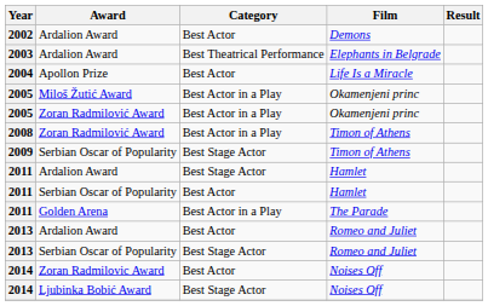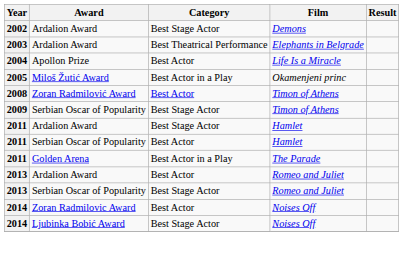2002 | Category: Best Actor -> Best Stage Actor
- row: 2005 | Zoran Radmilović Award | Best Actor in a Play | Okamenjeni princ
2008 | Category: Best Actor in a Play -> Best Actor
